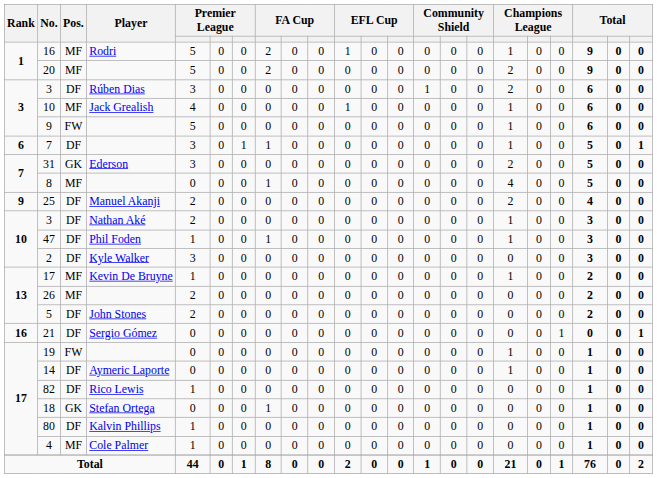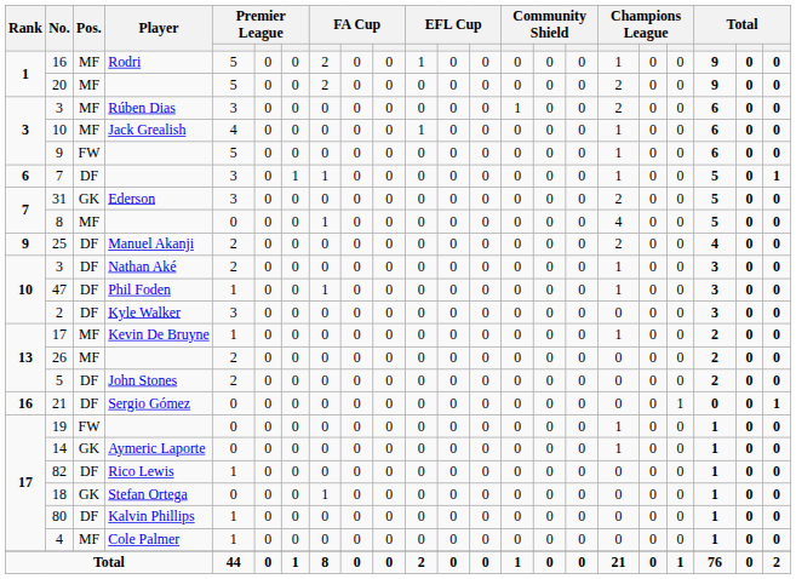3 / Rúben Dias | Pos.: DF -> MF
14 | Pos.: DF -> GK
